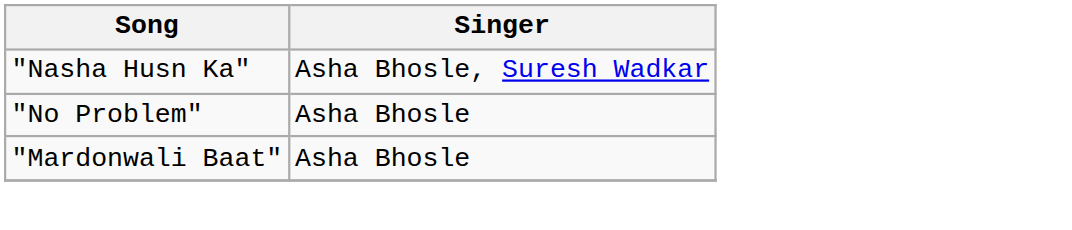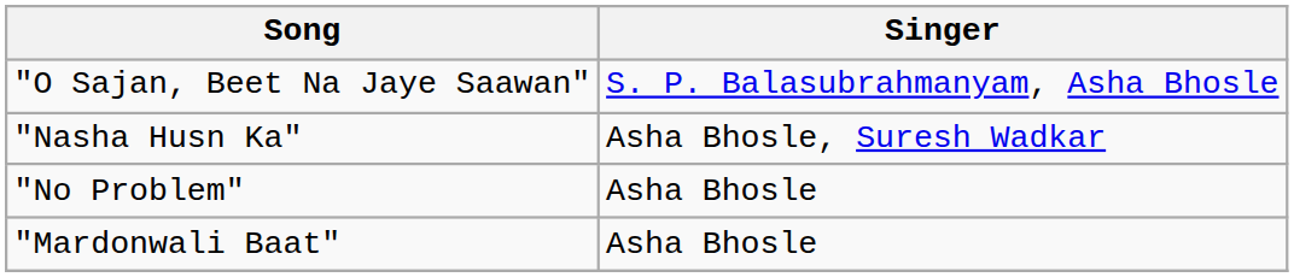+ row: "O Sajan, Beet Na Jaye Saawan" | S. P. Balasubrahmanyam, Asha Bhosle
